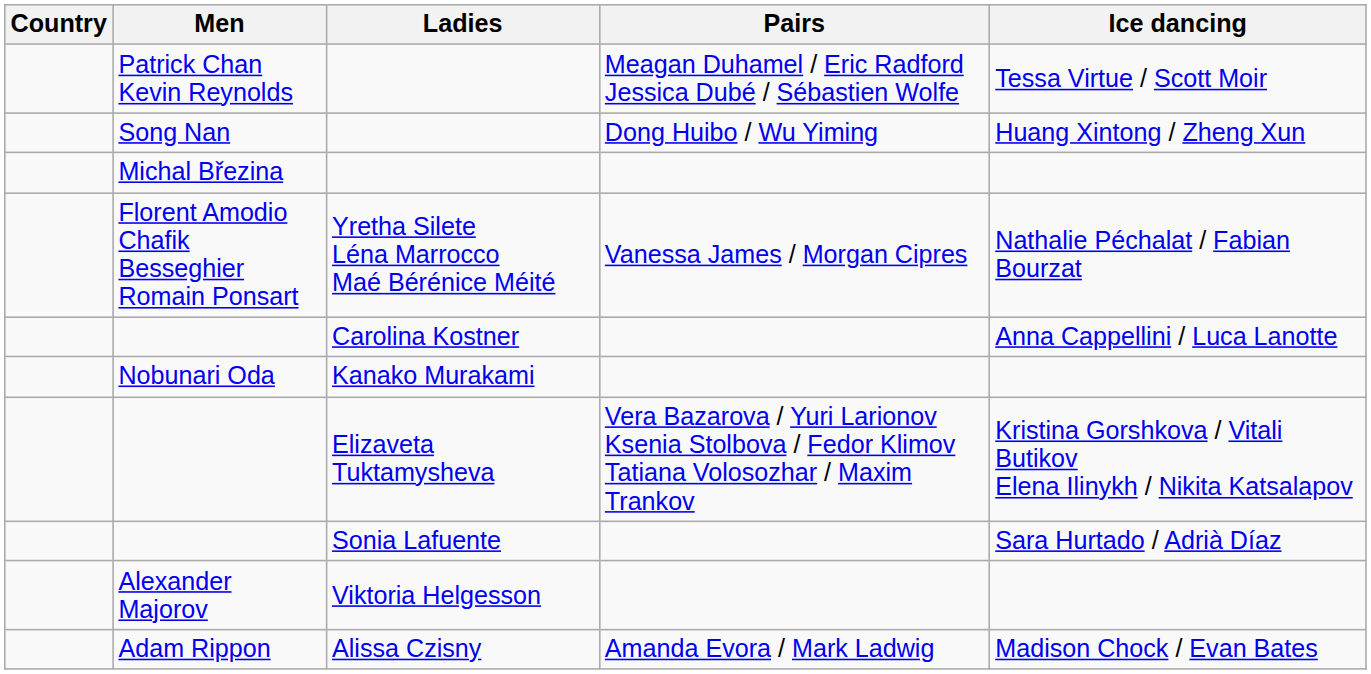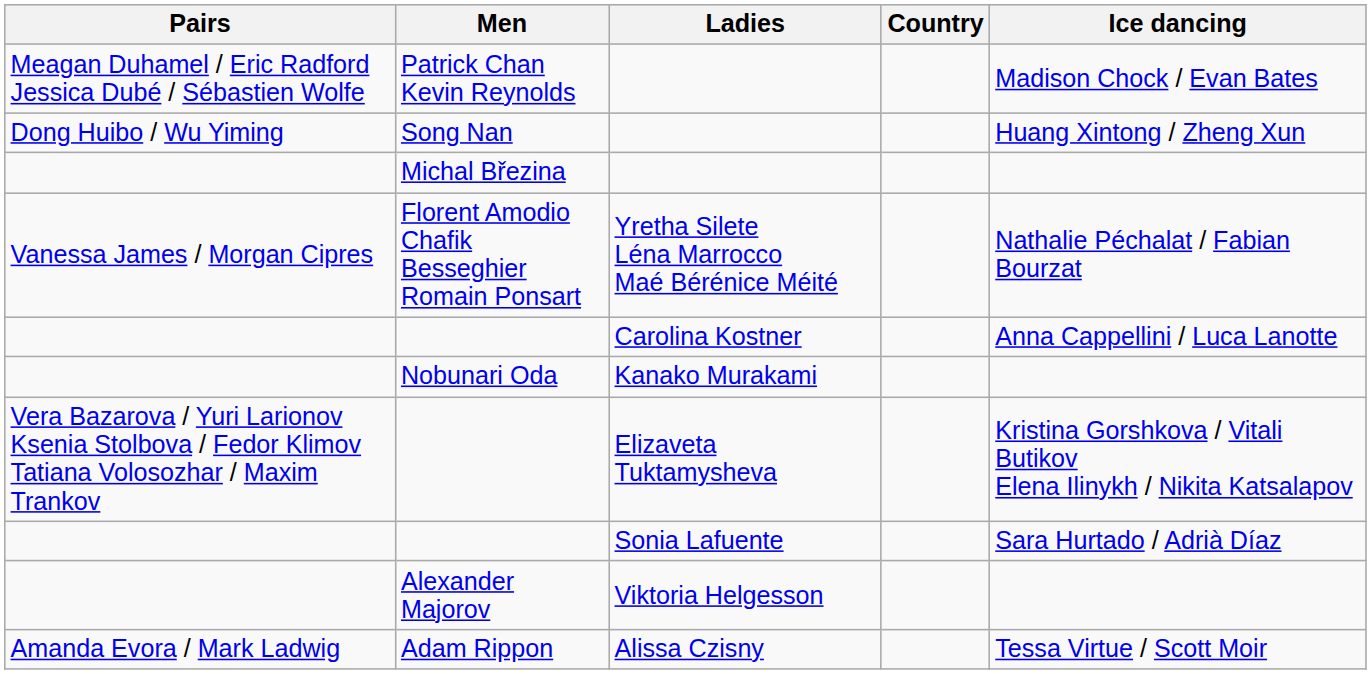columns swapped: Country <-> Pairs
Patrick Chan Kevin Reynolds | Ice dancing: Tessa Virtue / Scott Moir -> Madison Chock / Evan Bates
Adam Rippon | Ice dancing: Madison Chock / Evan Bates -> Tessa Virtue / Scott Moir
